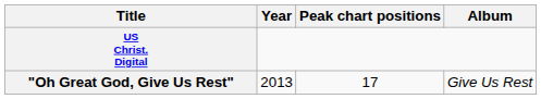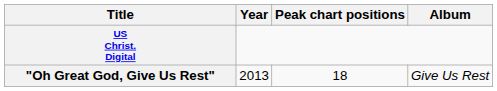"Oh Great God, Give Us Rest" | Peak chart positions: 17 -> 18
